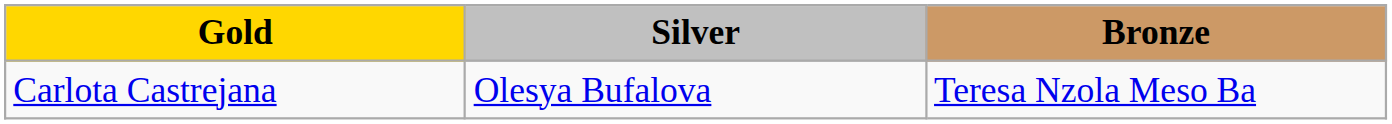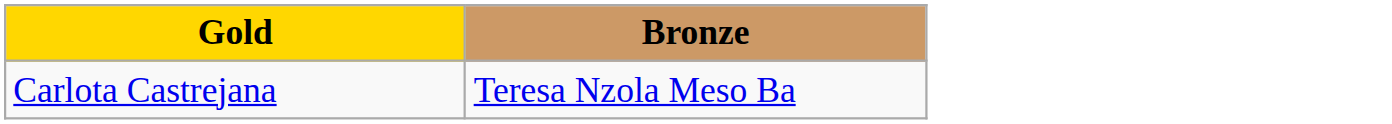- column: Silver | Olesya Bufalova
